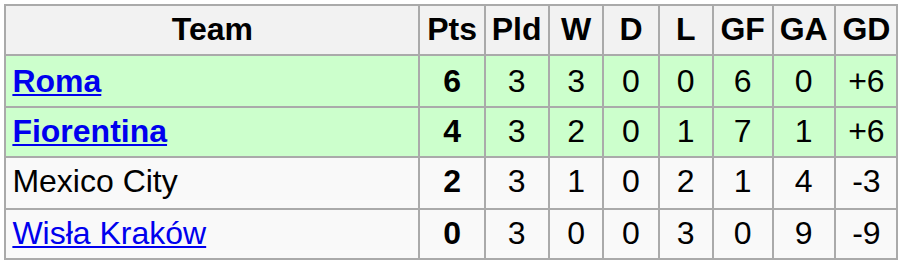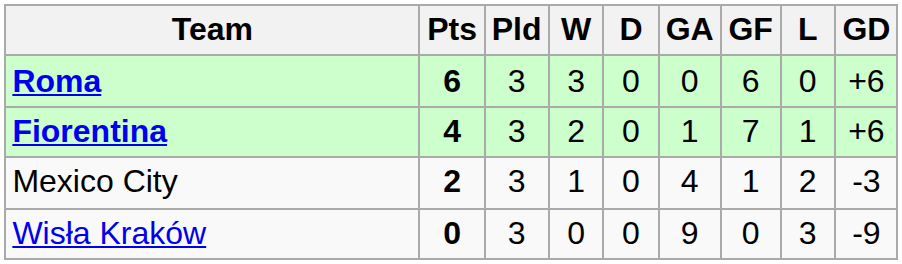columns swapped: L <-> GA
